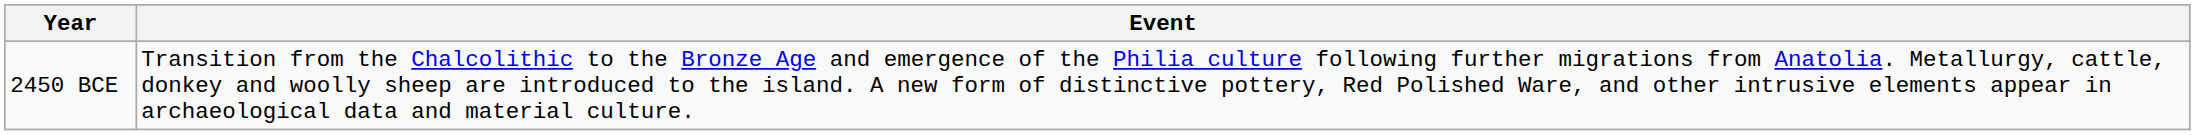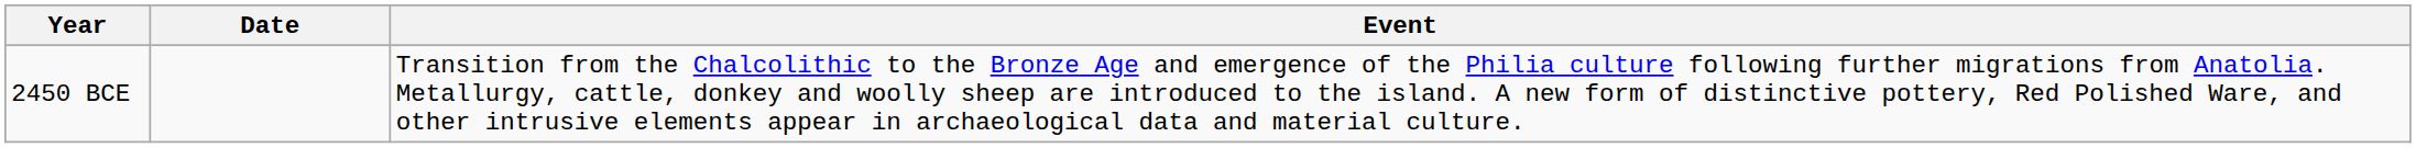+ column: Date
